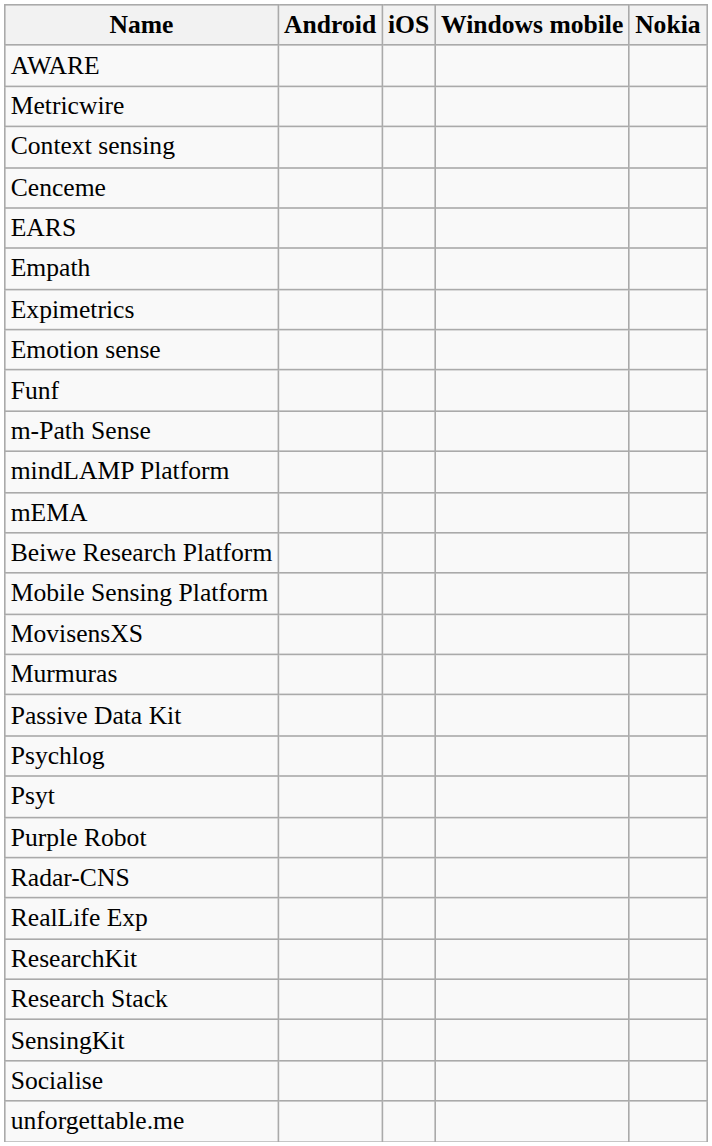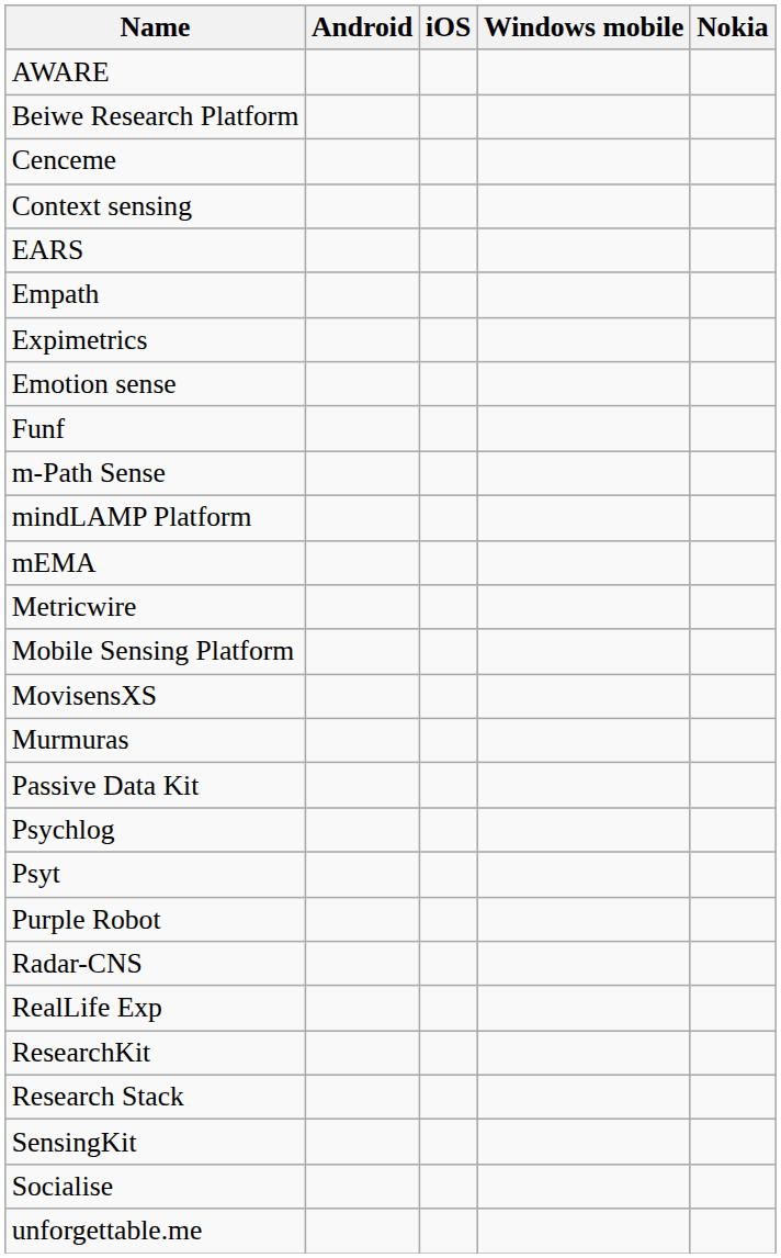rows swapped: Beiwe Research Platform <-> Metricwire
rows swapped: Cenceme <-> Context sensing
